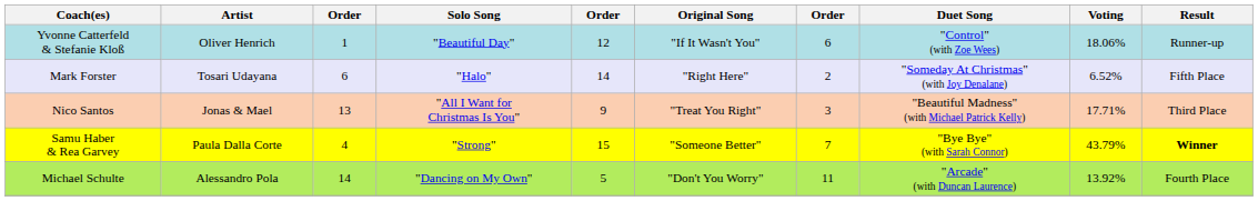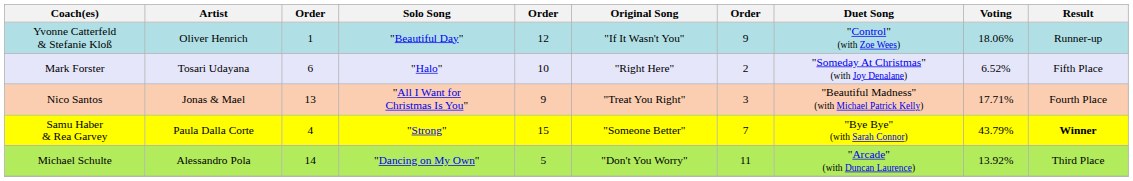Yvonne Catterfeld & Stefanie Kloß | column 7: 6 -> 9
Mark Forster | column 5: 14 -> 10
Nico Santos | Result: Third Place -> Fourth Place
Michael Schulte | Result: Fourth Place -> Third Place
